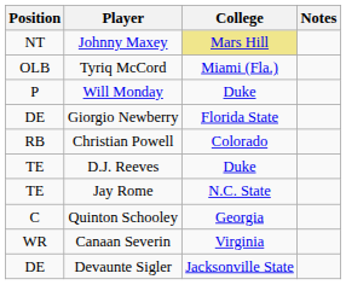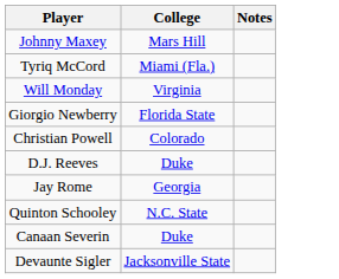- column: Position | NT | OLB | P | DE | RB | TE | TE | C | WR | DE
Johnny Maxey | College: khaki background -> no background
Will Monday | College: Duke -> Virginia
Jay Rome | College: N.C. State -> Georgia
Quinton Schooley | College: Georgia -> N.C. State
Canaan Severin | College: Virginia -> Duke
